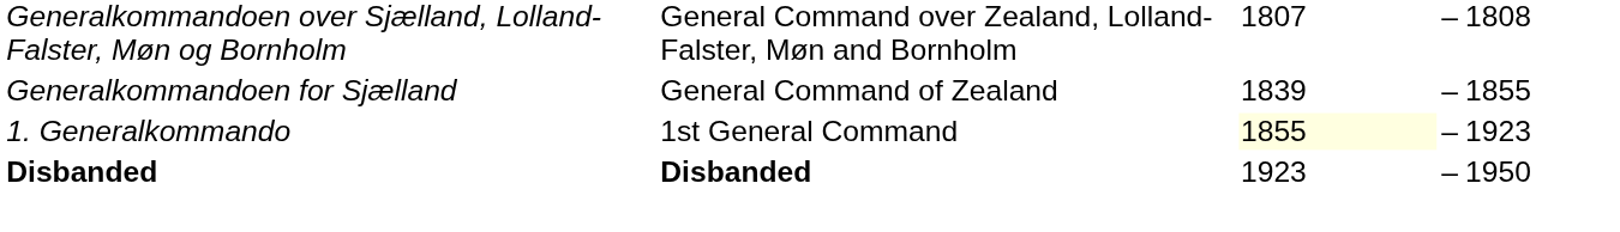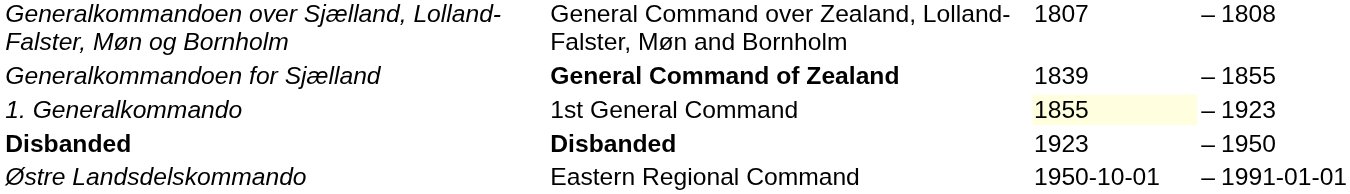Generalkommandoen for Sjælland | column 2: normal -> bold
+ row: Østre Landsdelskommando | Eastern Regional Command | 1950-10-01 | – | 1991-01-01
